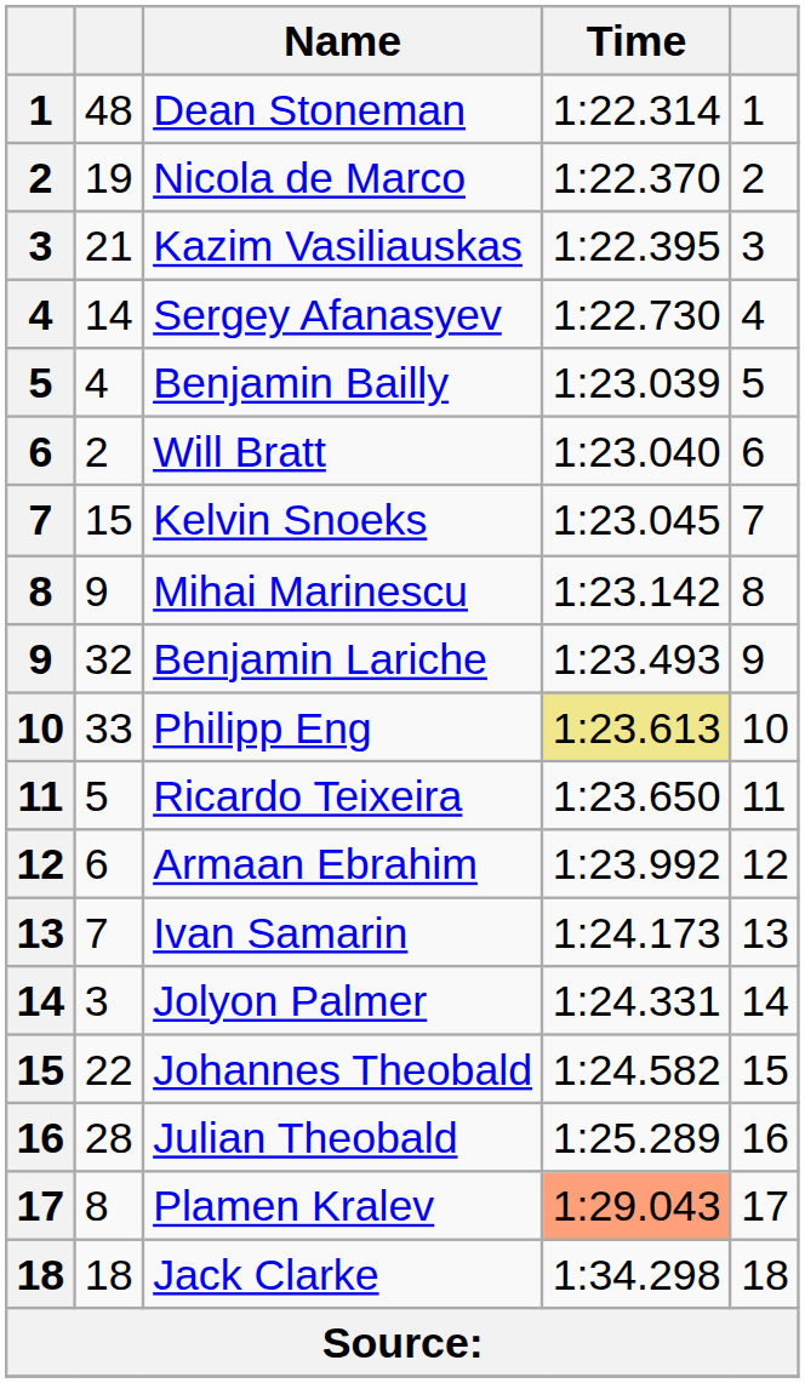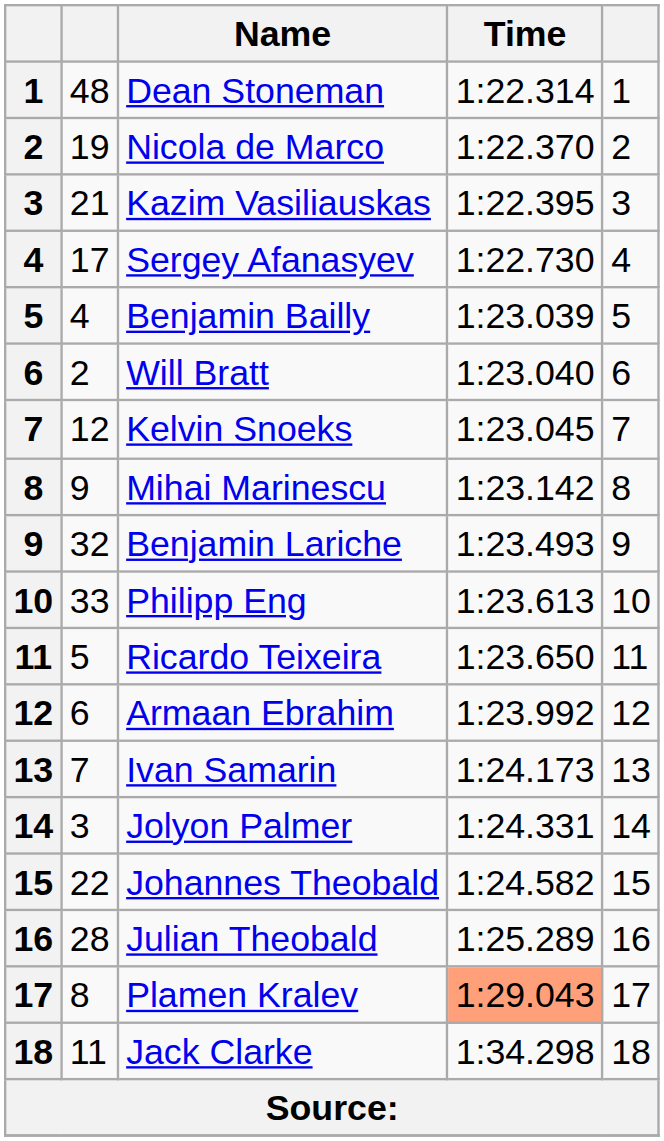Sergey Afanasyev | column 2: 14 -> 17
Kelvin Snoeks | column 2: 15 -> 12
Philipp Eng | Time: khaki background -> no background
Jack Clarke | column 2: 18 -> 11
